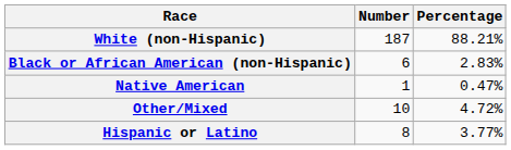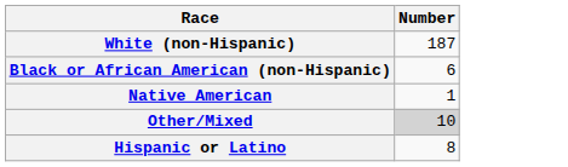- column: Percentage | 88.21% | 2.83% | 0.47% | 4.72% | 3.77%
Other/Mixed | Number: no background -> lightgrey background
